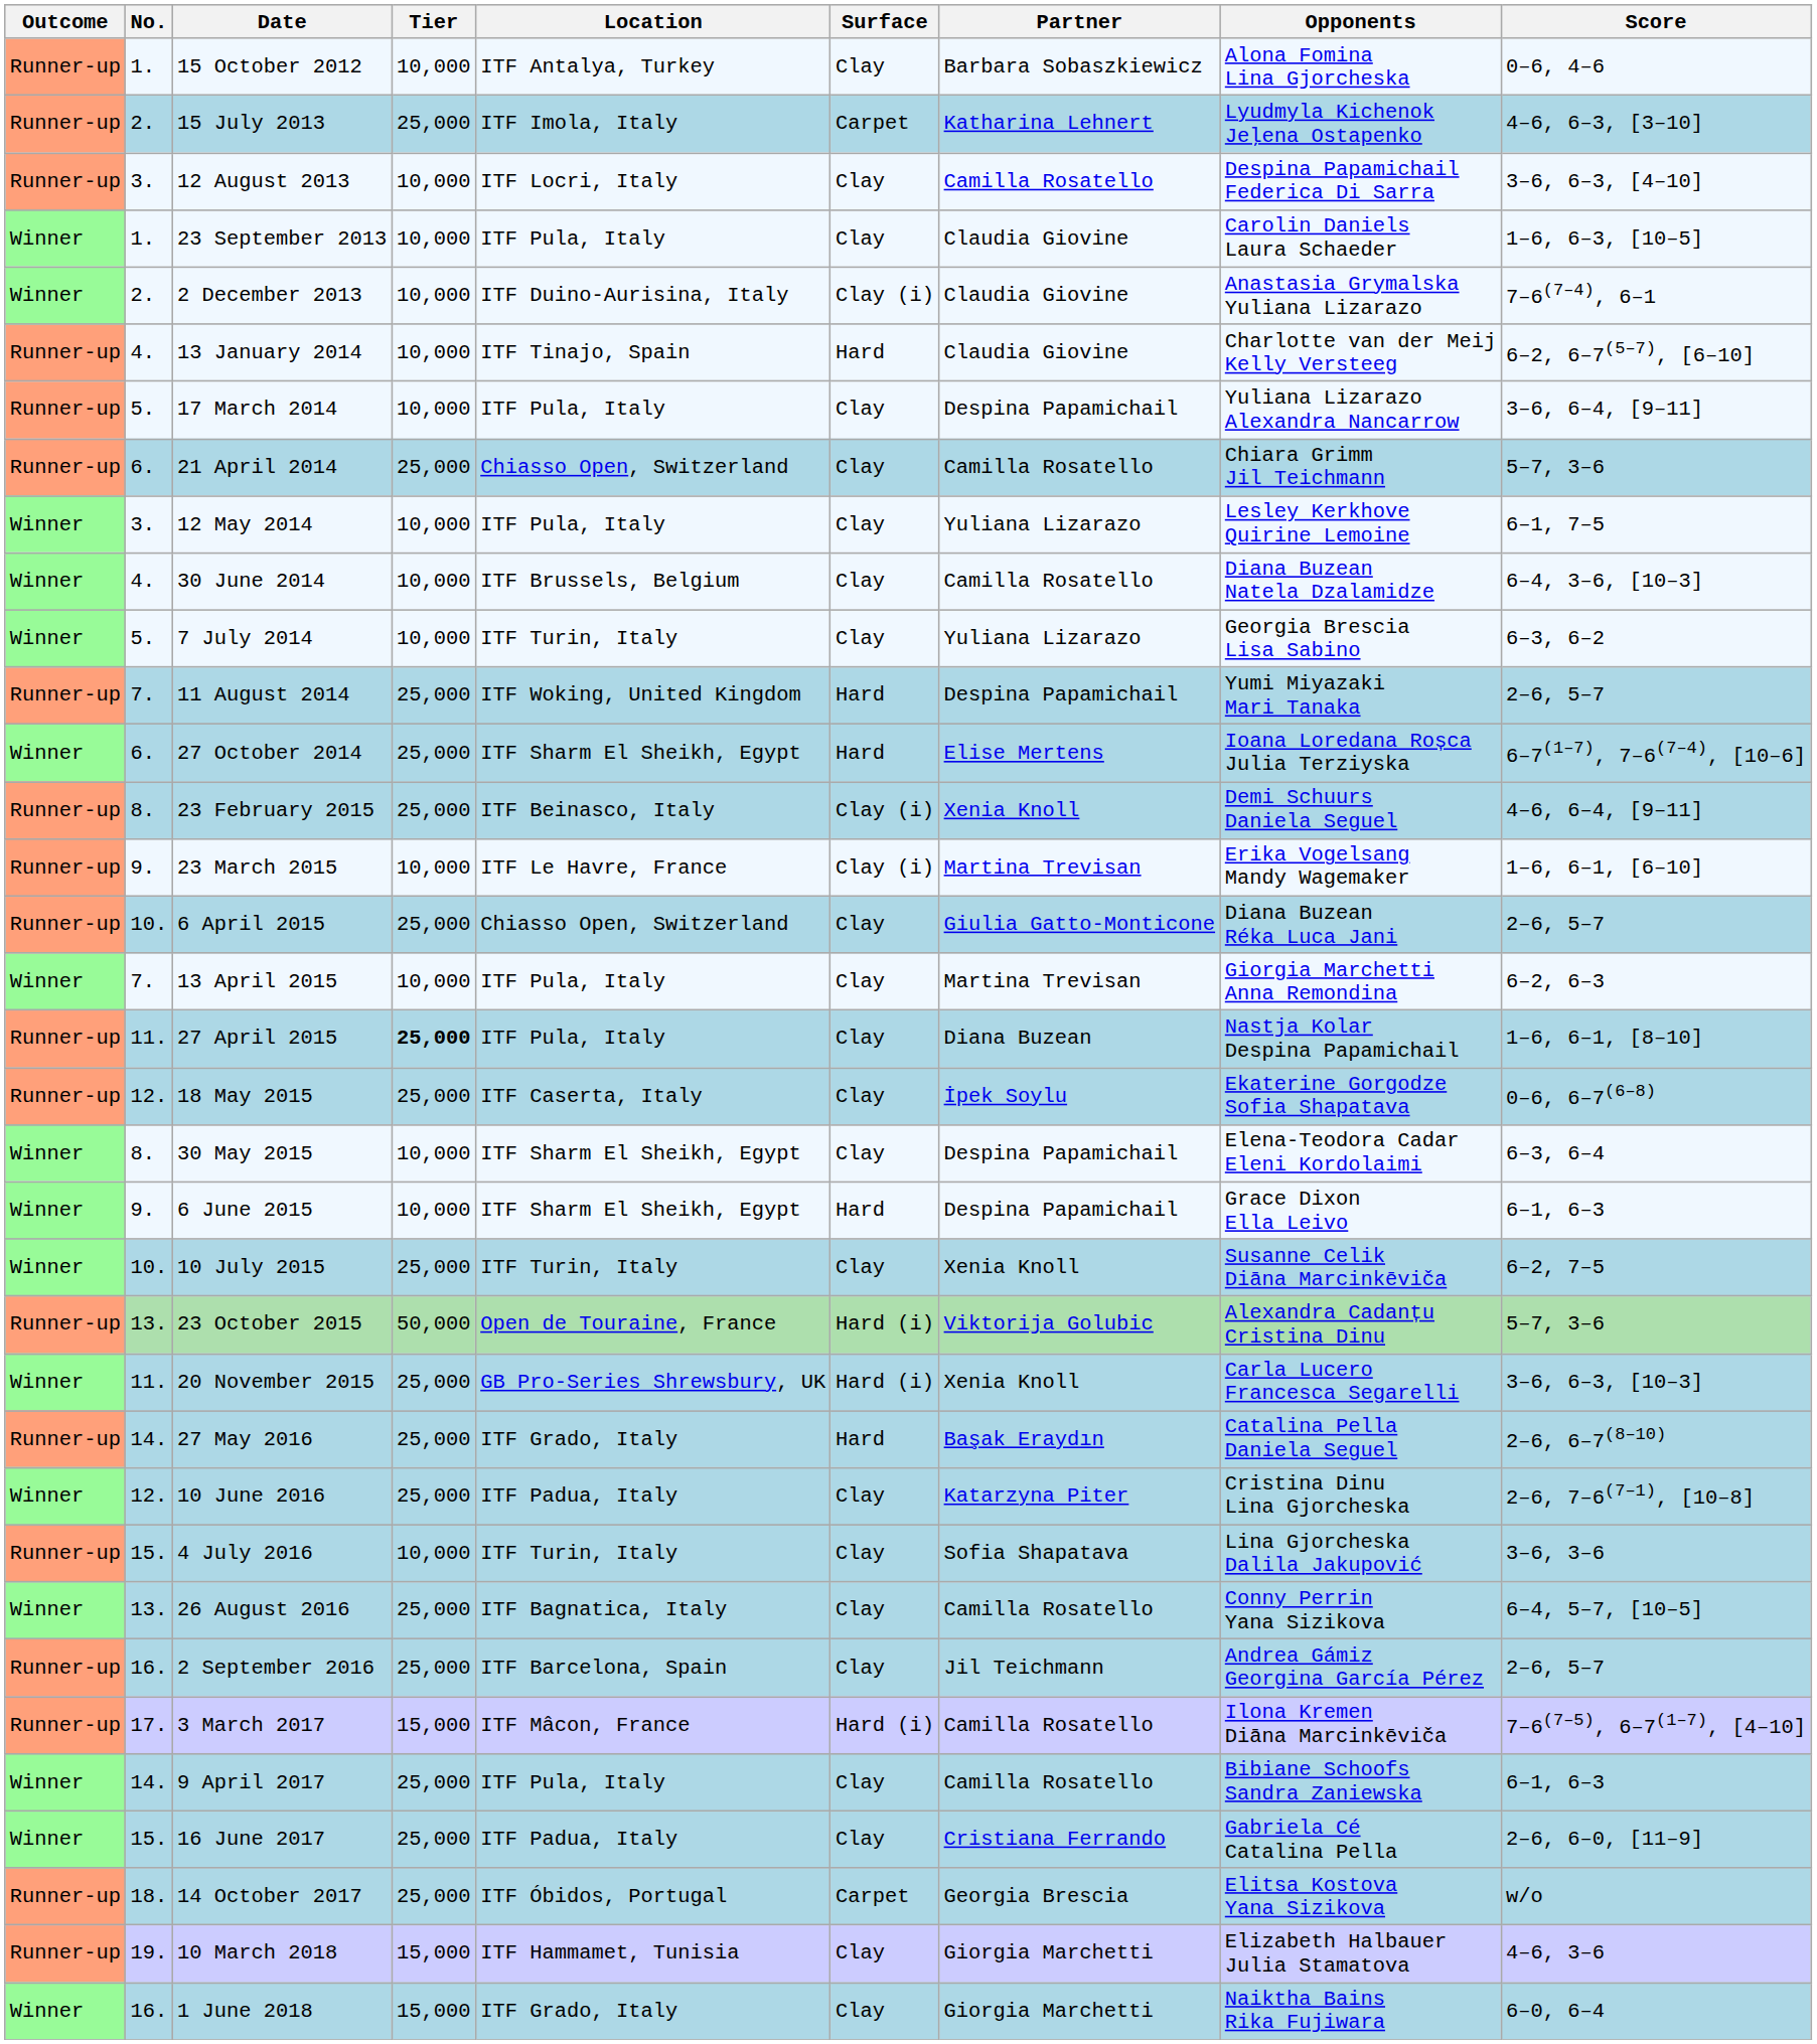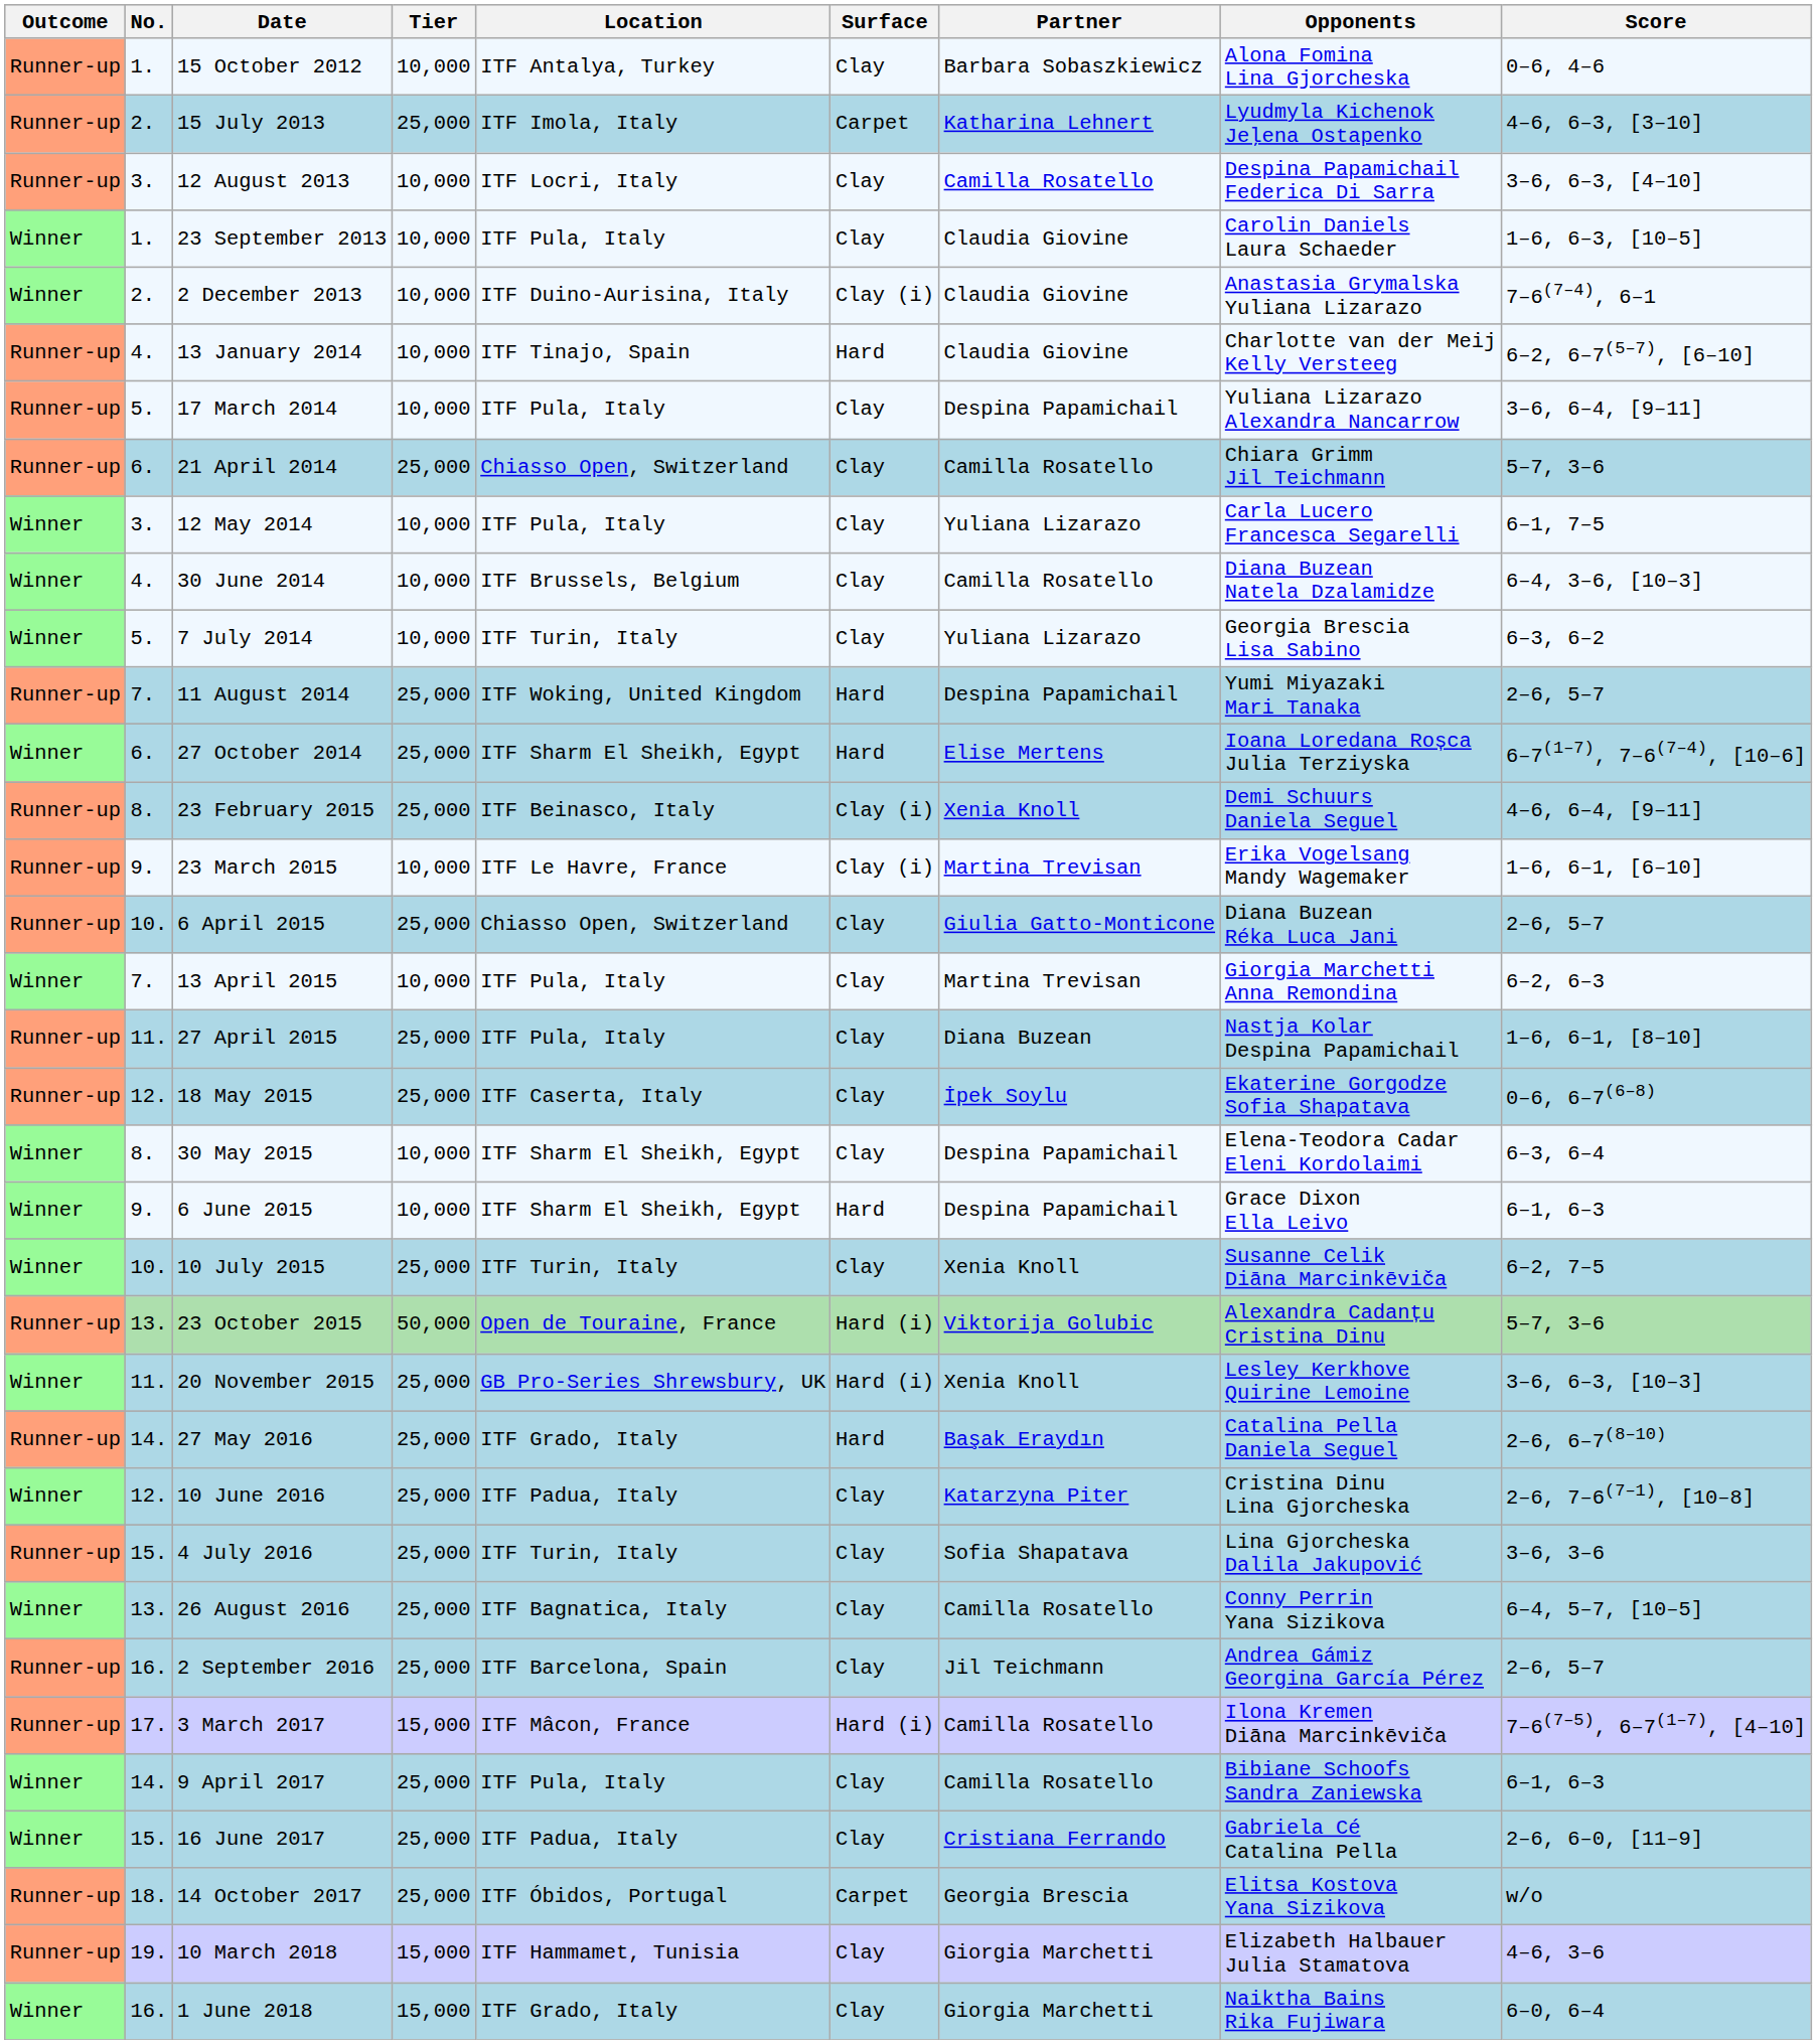12 May 2014 | Opponents: Lesley Kerkhove Quirine Lemoine -> Carla Lucero Francesca Segarelli
27 April 2015 | Tier: bold -> normal
20 November 2015 | Opponents: Carla Lucero Francesca Segarelli -> Lesley Kerkhove Quirine Lemoine
4 July 2016 | Tier: 10,000 -> 25,000
